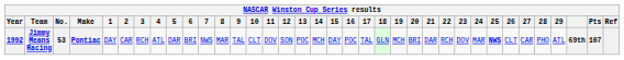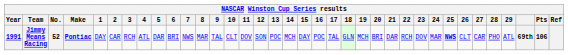Jimmy Means Racing | Year: 1992 -> 1991
Jimmy Means Racing | No.: 53 -> 52
Jimmy Means Racing | Pts: 107 -> 106
